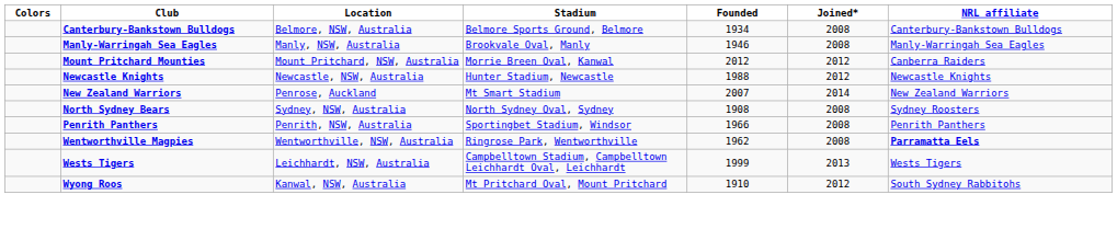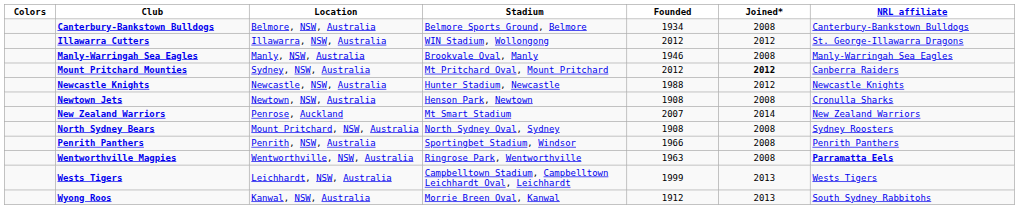+ row: Illawarra Cutters | Illawarra, NSW, Australia | WIN Stadium, Wollongong | 2012 | 2012 | St. George-Illawarra Dragons
Mount Pritchard Mounties | Location: Mount Pritchard, NSW, Australia -> Sydney, NSW, Australia
Mount Pritchard Mounties | Stadium: Morrie Breen Oval, Kanwal -> Mt Pritchard Oval, Mount Pritchard
Mount Pritchard Mounties | Joined*: normal -> bold
+ row: Newtown Jets | Newtown, NSW, Australia | Henson Park, Newtown | 1908 | 2008 | Cronulla Sharks
North Sydney Bears | Location: Sydney, NSW, Australia -> Mount Pritchard, NSW, Australia
Wentworthville Magpies | Founded: 1962 -> 1963
Wyong Roos | Stadium: Mt Pritchard Oval, Mount Pritchard -> Morrie Breen Oval, Kanwal
Wyong Roos | Founded: 1910 -> 1912
Wyong Roos | Joined*: 2012 -> 2013
